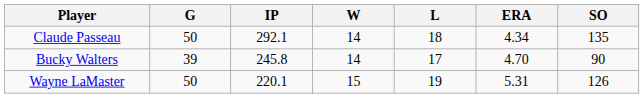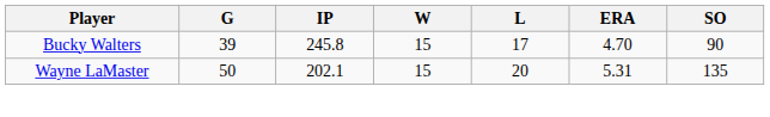- row: Claude Passeau | 50 | 292.1 | 14 | 18 | 4.34 | 135
Bucky Walters | W: 14 -> 15
Wayne LaMaster | IP: 220.1 -> 202.1
Wayne LaMaster | L: 19 -> 20
Wayne LaMaster | SO: 126 -> 135
